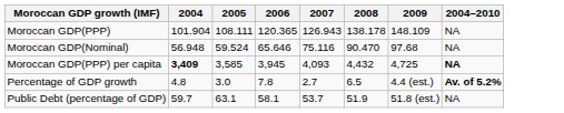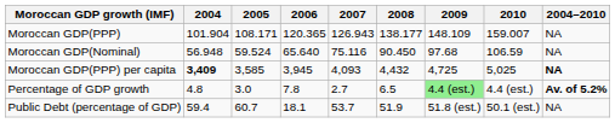+ column: 2010 | 159.007 | 106.59 | 5,025 | 4.4 (est.) | 50.1 (est.)
Moroccan GDP(PPP) | 2005: 108.111 -> 108.171
Moroccan GDP(PPP) | 2008: 138.178 -> 138.177
Moroccan GDP(Nominal) | 2006: 65.646 -> 65.640
Moroccan GDP(Nominal) | 2008: 90.470 -> 90.450
Percentage of GDP growth | 2009: no background -> lightgreen background
Public Debt (percentage of GDP) | 2004: 59.7 -> 59.4
Public Debt (percentage of GDP) | 2005: 63.1 -> 60.7
Public Debt (percentage of GDP) | 2006: 58.1 -> 18.1
